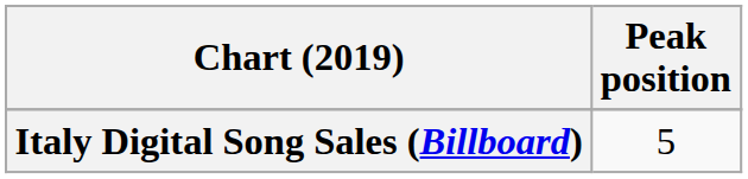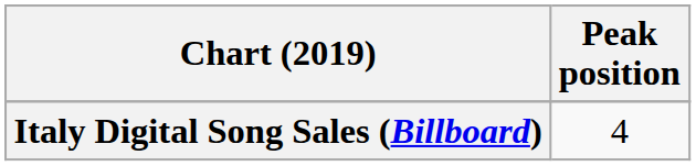Italy Digital Song Sales (Billboard) | Peak position: 5 -> 4
